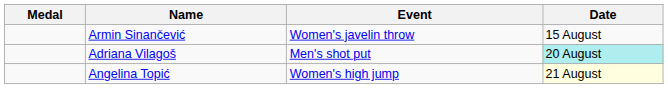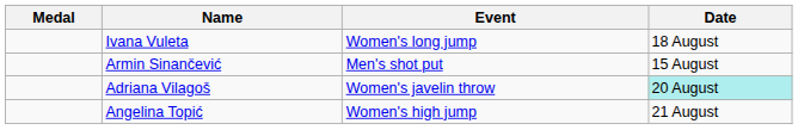+ row: Ivana Vuleta | Women's long jump | 18 August
Armin Sinančević | Event: Women's javelin throw -> Men's shot put
Adriana Vilagoš | Event: Men's shot put -> Women's javelin throw
Angelina Topić | Date: lightyellow background -> no background
